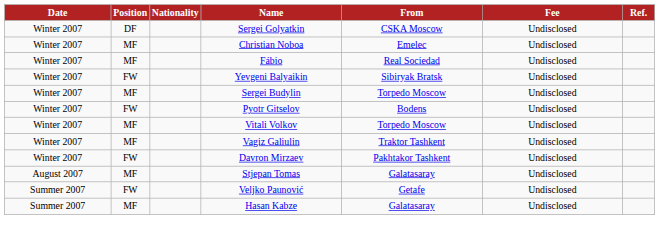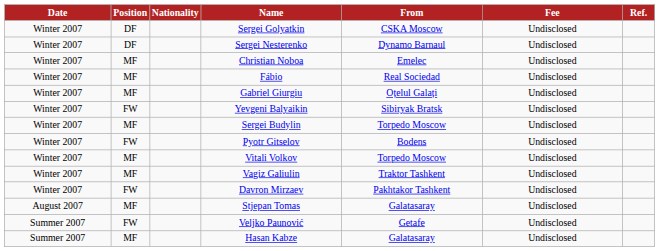+ row: Winter 2007 | DF | Sergei Nesterenko | Dynamo Barnaul | Undisclosed
+ row: Winter 2007 | MF | Gabriel Giurgiu | Oțelul Galați | Undisclosed
